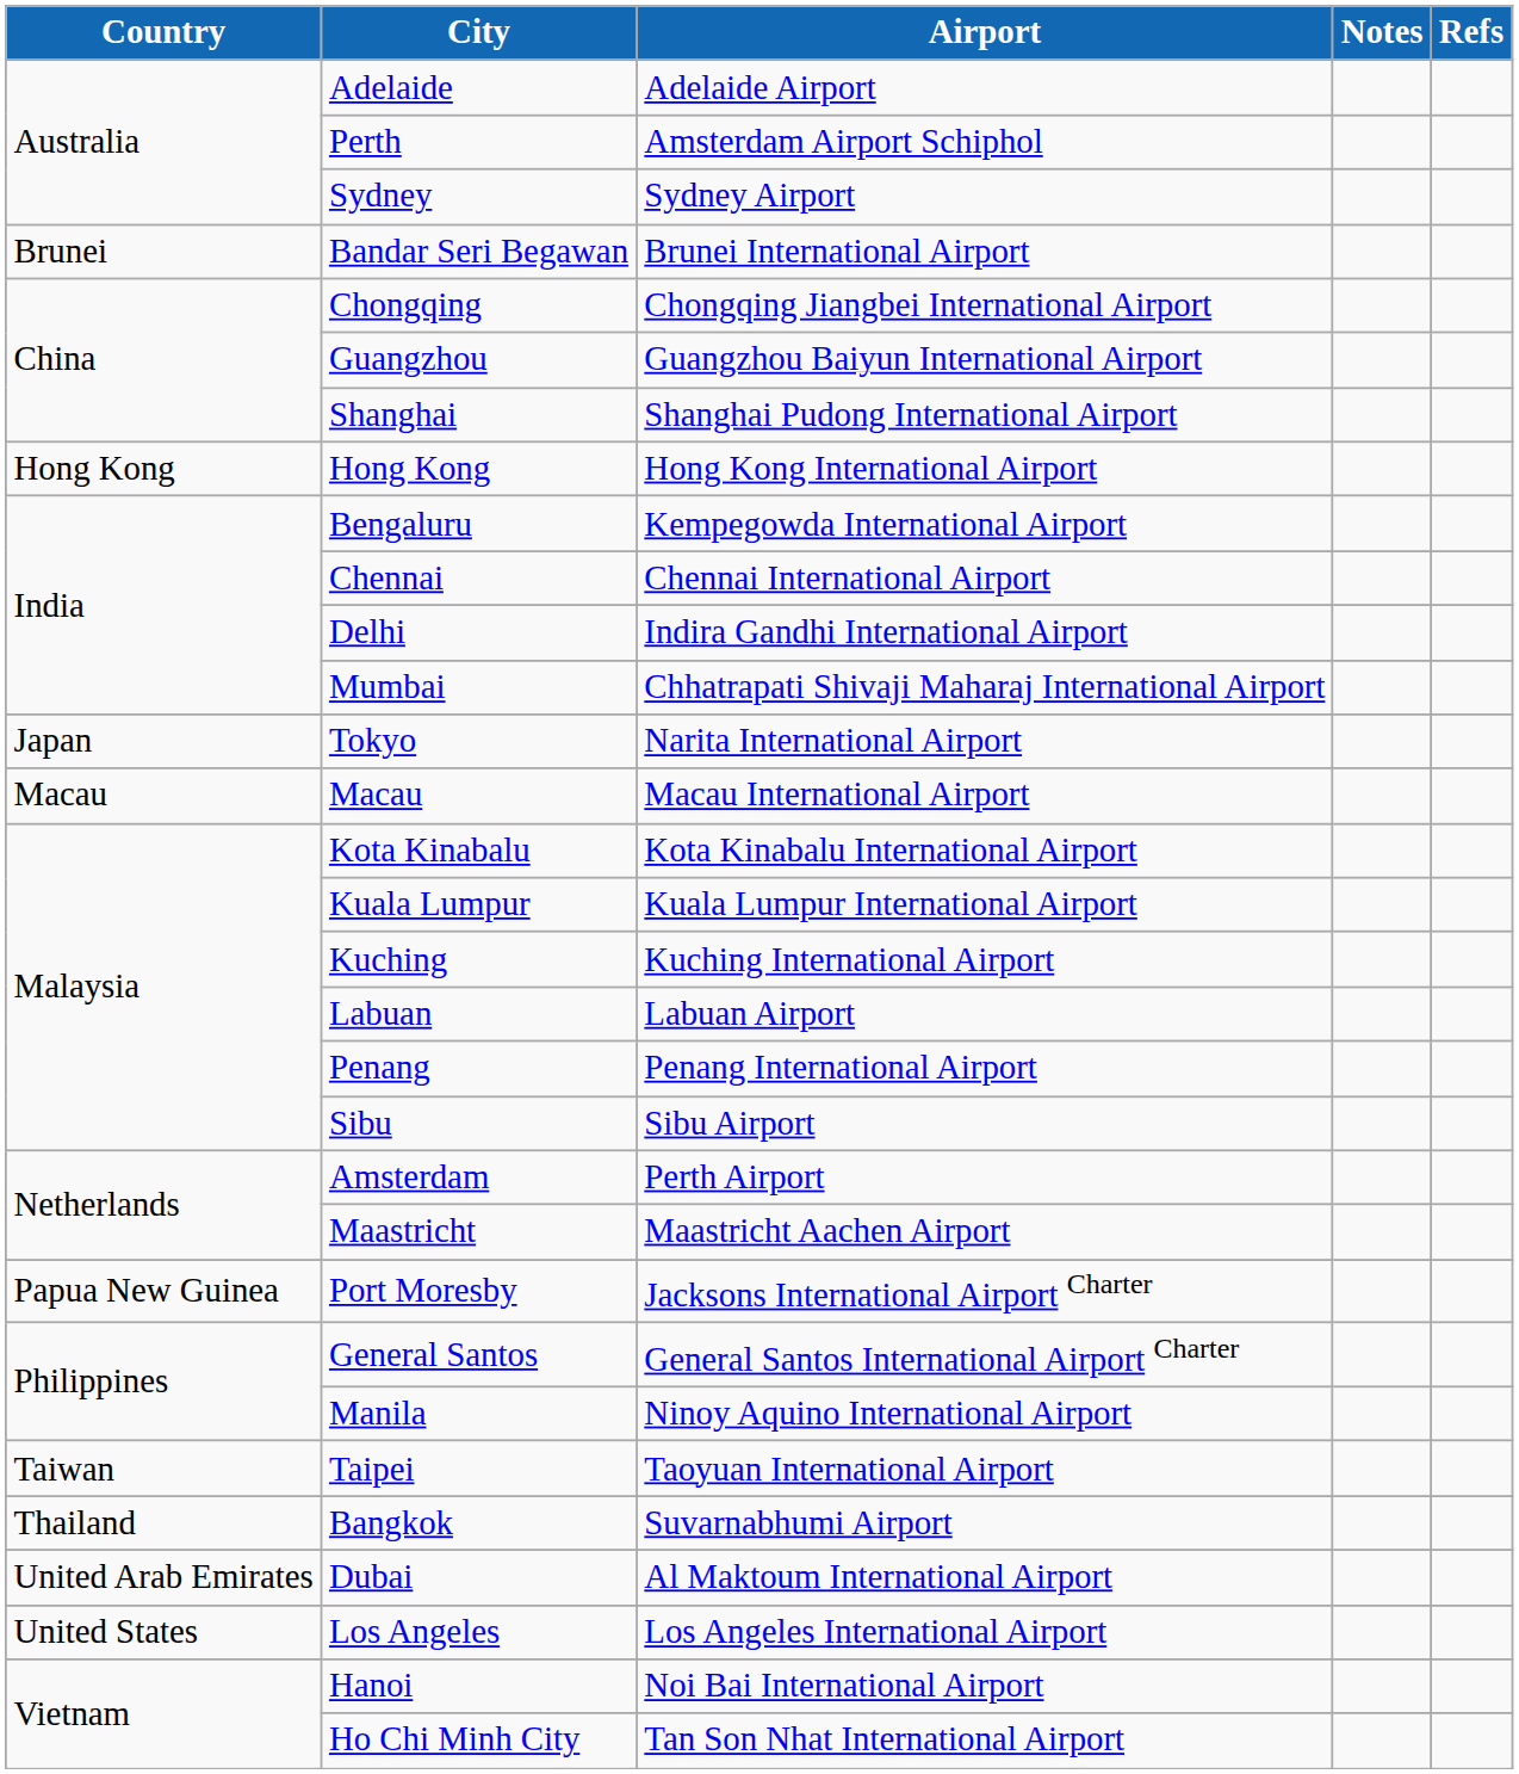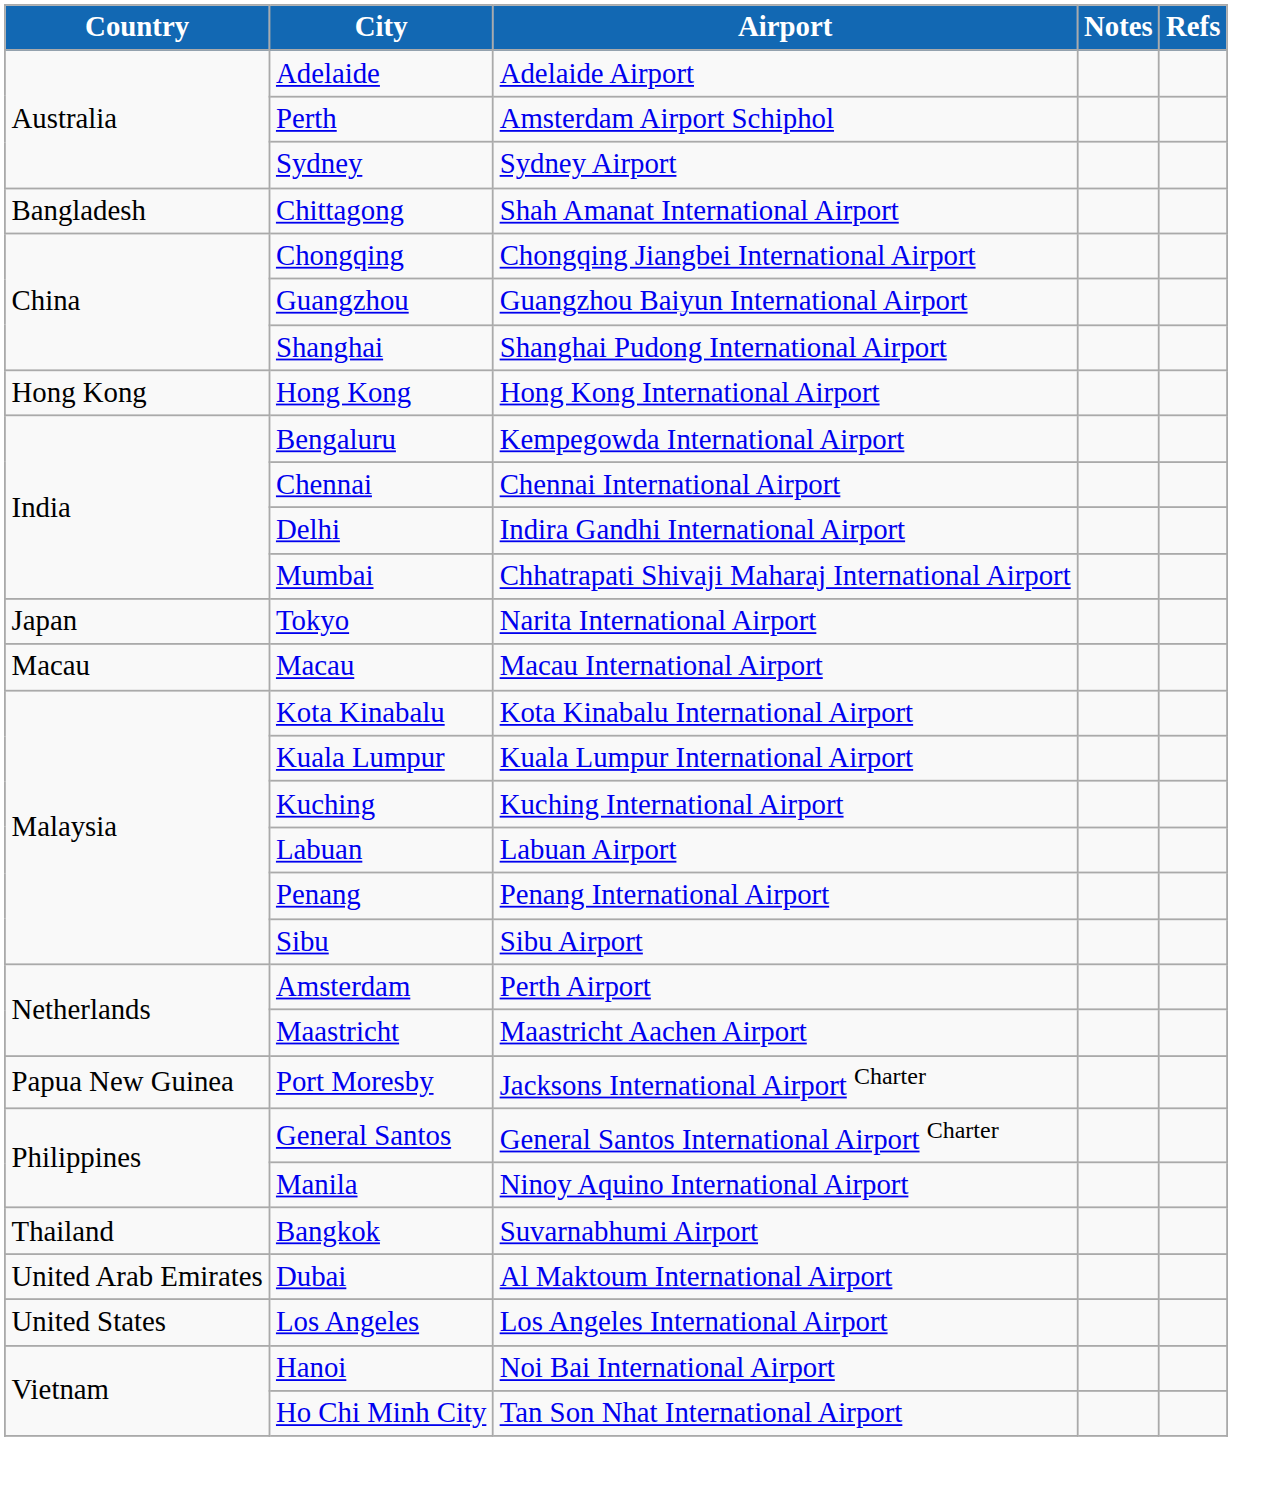+ row: Bangladesh | Chittagong | Shah Amanat International Airport
- row: Brunei | Bandar Seri Begawan | Brunei International Airport
- row: Taiwan | Taipei | Taoyuan International Airport
